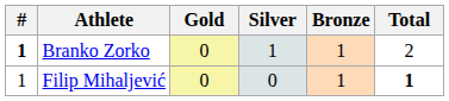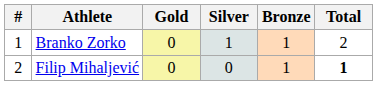Branko Zorko | #: bold -> normal
Filip Mihaljević | #: 1 -> 2
